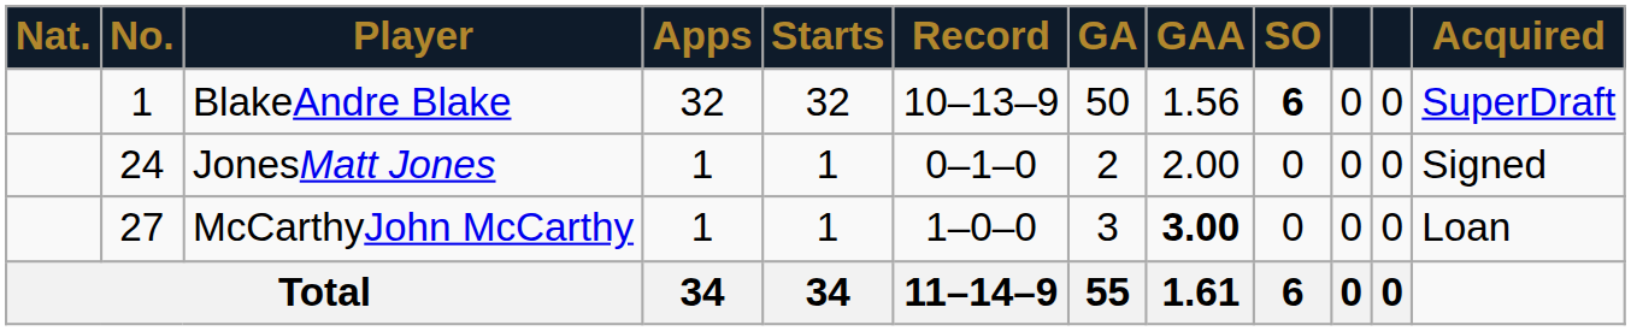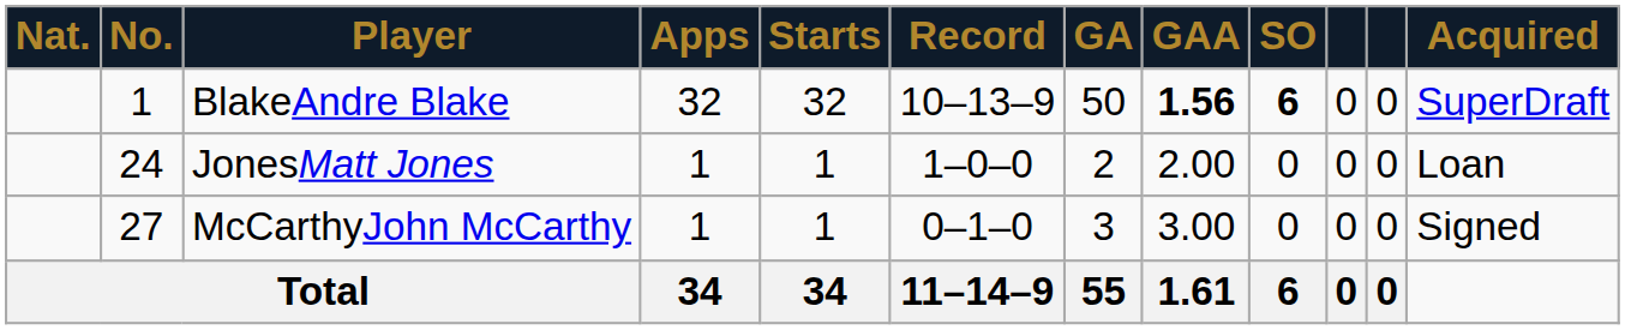BlakeAndre Blake | GAA: normal -> bold
JonesMatt Jones | Record: 0–1–0 -> 1–0–0
JonesMatt Jones | Acquired: Signed -> Loan
McCarthyJohn McCarthy | Record: 1–0–0 -> 0–1–0
McCarthyJohn McCarthy | GAA: bold -> normal
McCarthyJohn McCarthy | Acquired: Loan -> Signed
